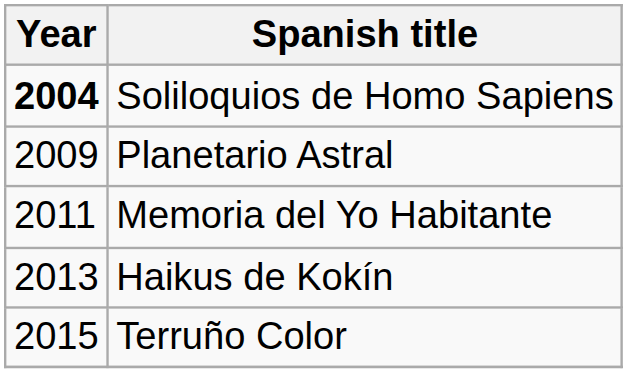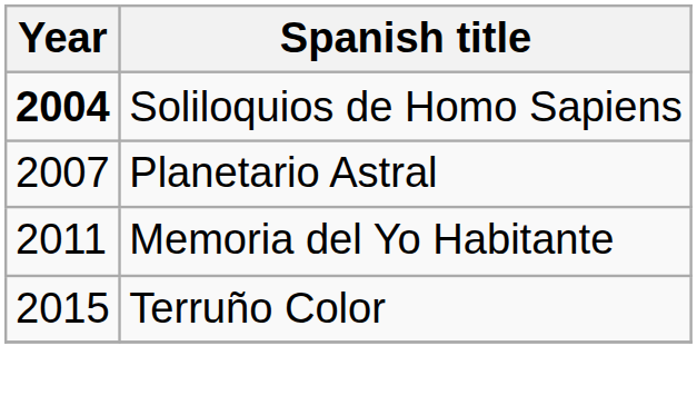Planetario Astral | Year: 2009 -> 2007
- row: 2013 | Haikus de Kokín
